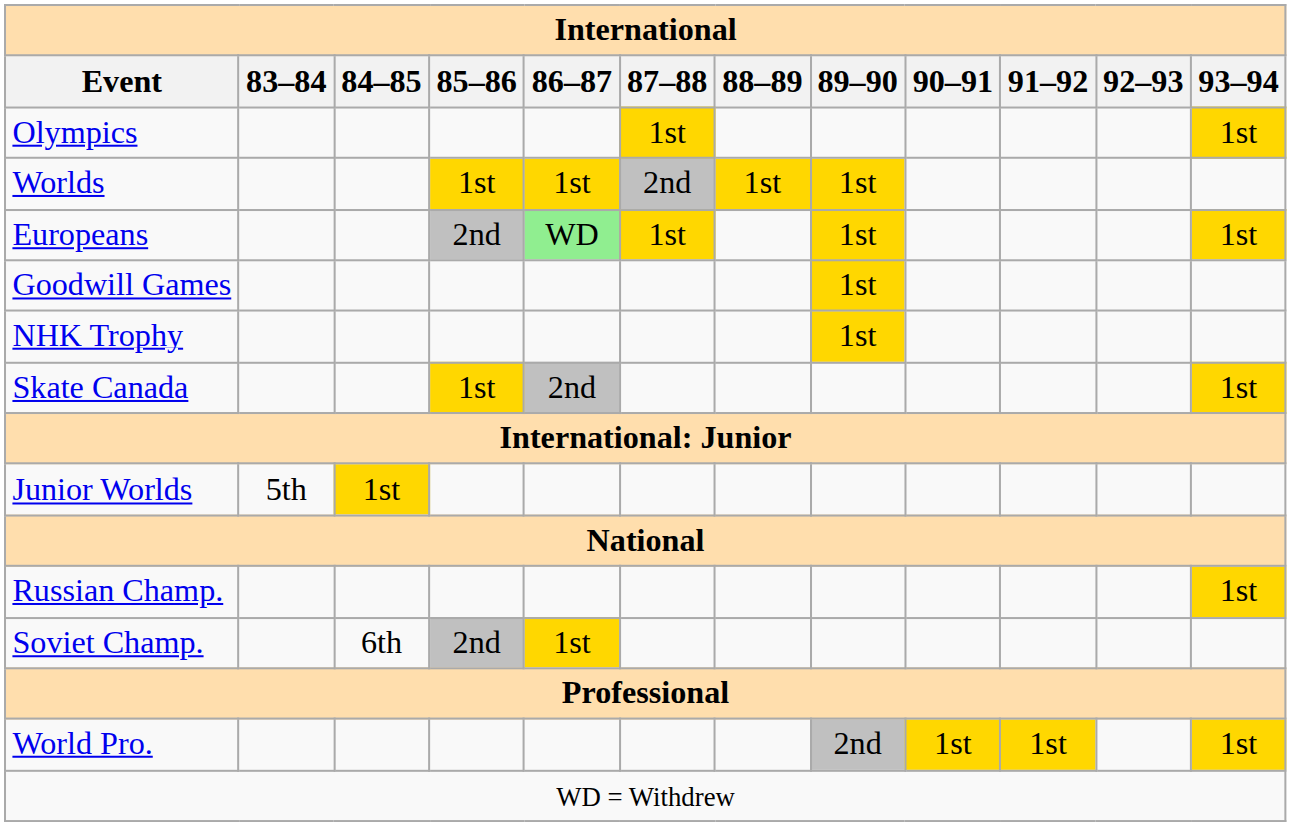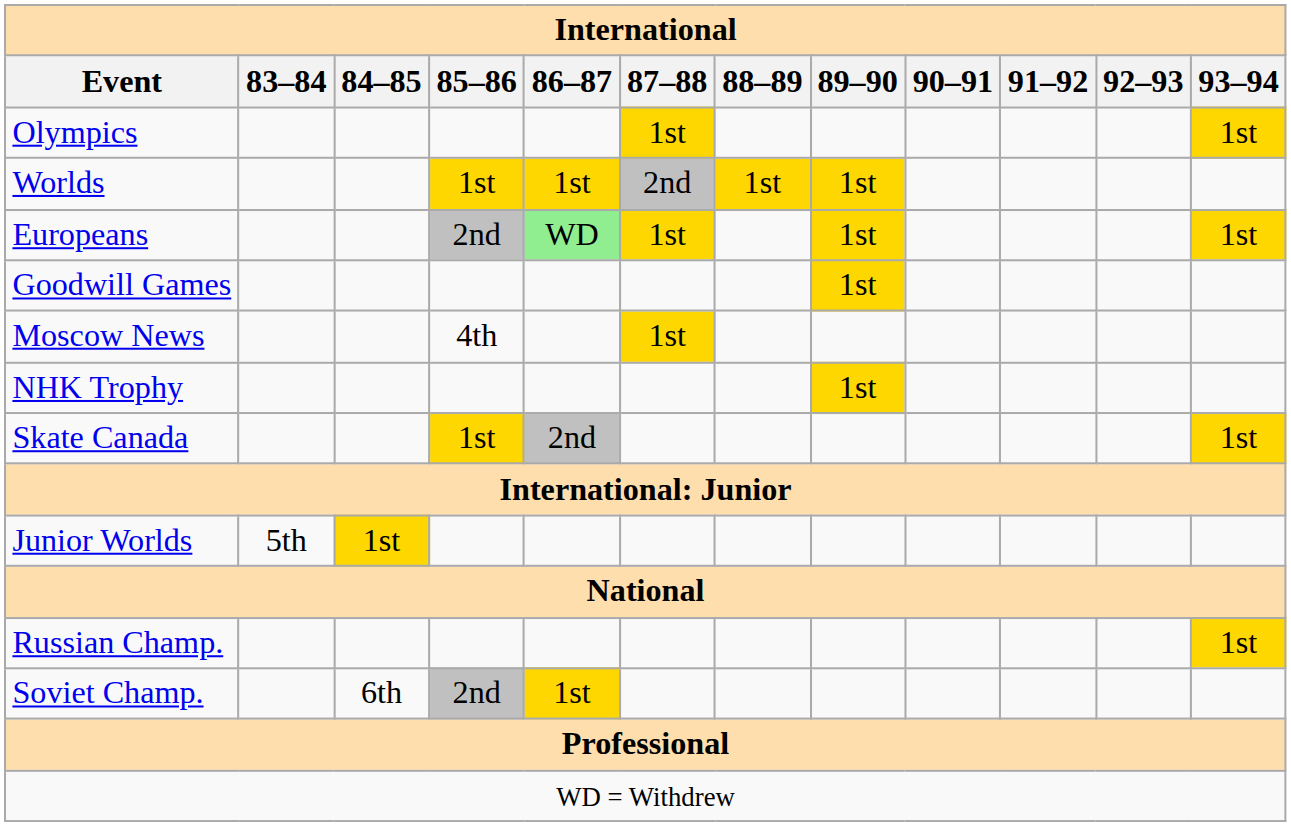+ row: Moscow News | 4th | 1st
- row: World Pro. | 2nd | 1st | 1st | 1st
